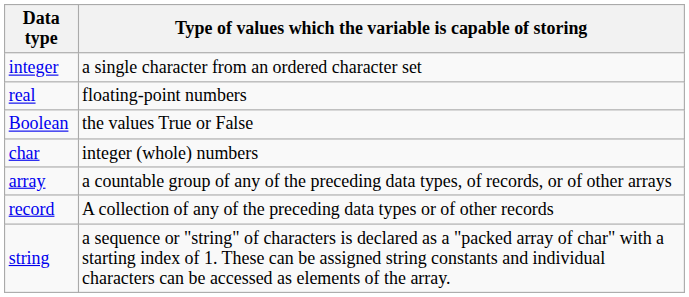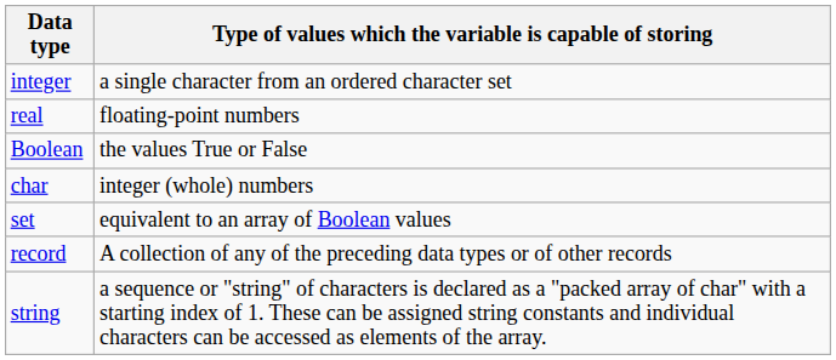+ row: set | equivalent to an array of Boolean values
- row: array | a countable group of any of the preceding data types, of records, or of other arrays
